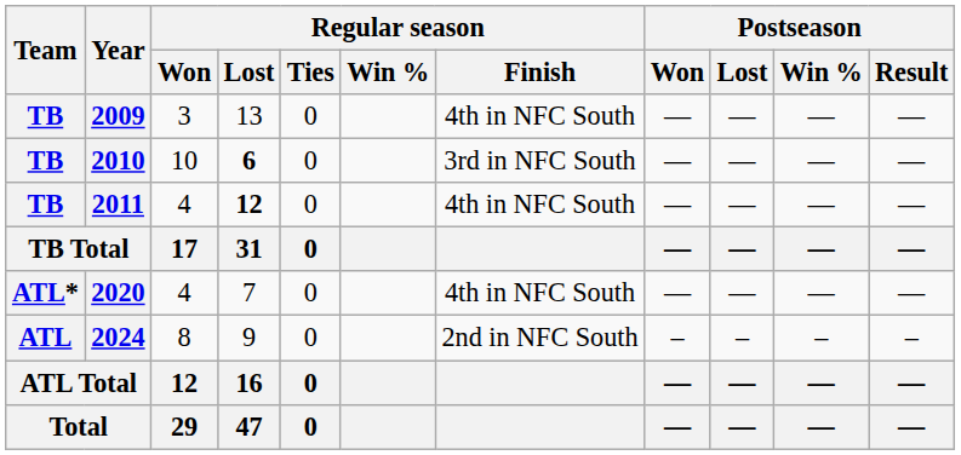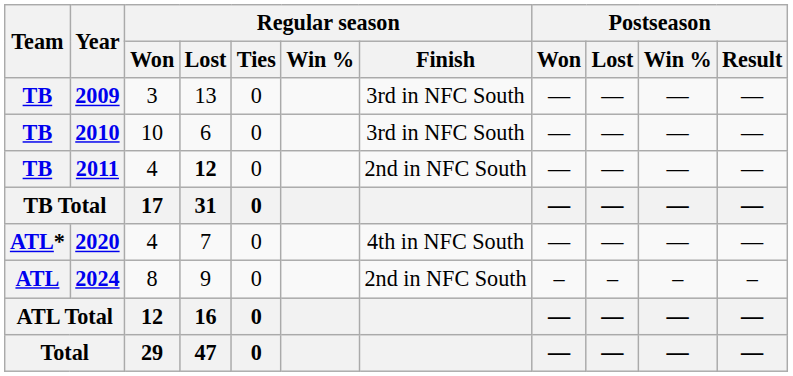2009 | Regular season / Finish: 4th in NFC South -> 3rd in NFC South
2010 | Regular season / Lost: bold -> normal
2011 | Regular season / Finish: 4th in NFC South -> 2nd in NFC South
